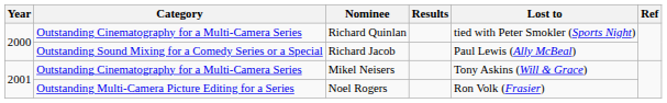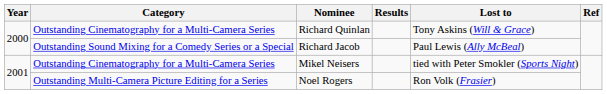Richard Quinlan | Lost to: tied with Peter Smokler (Sports Night) -> Tony Askins (Will & Grace)
Mikel Neisers | Lost to: Tony Askins (Will & Grace) -> tied with Peter Smokler (Sports Night)
